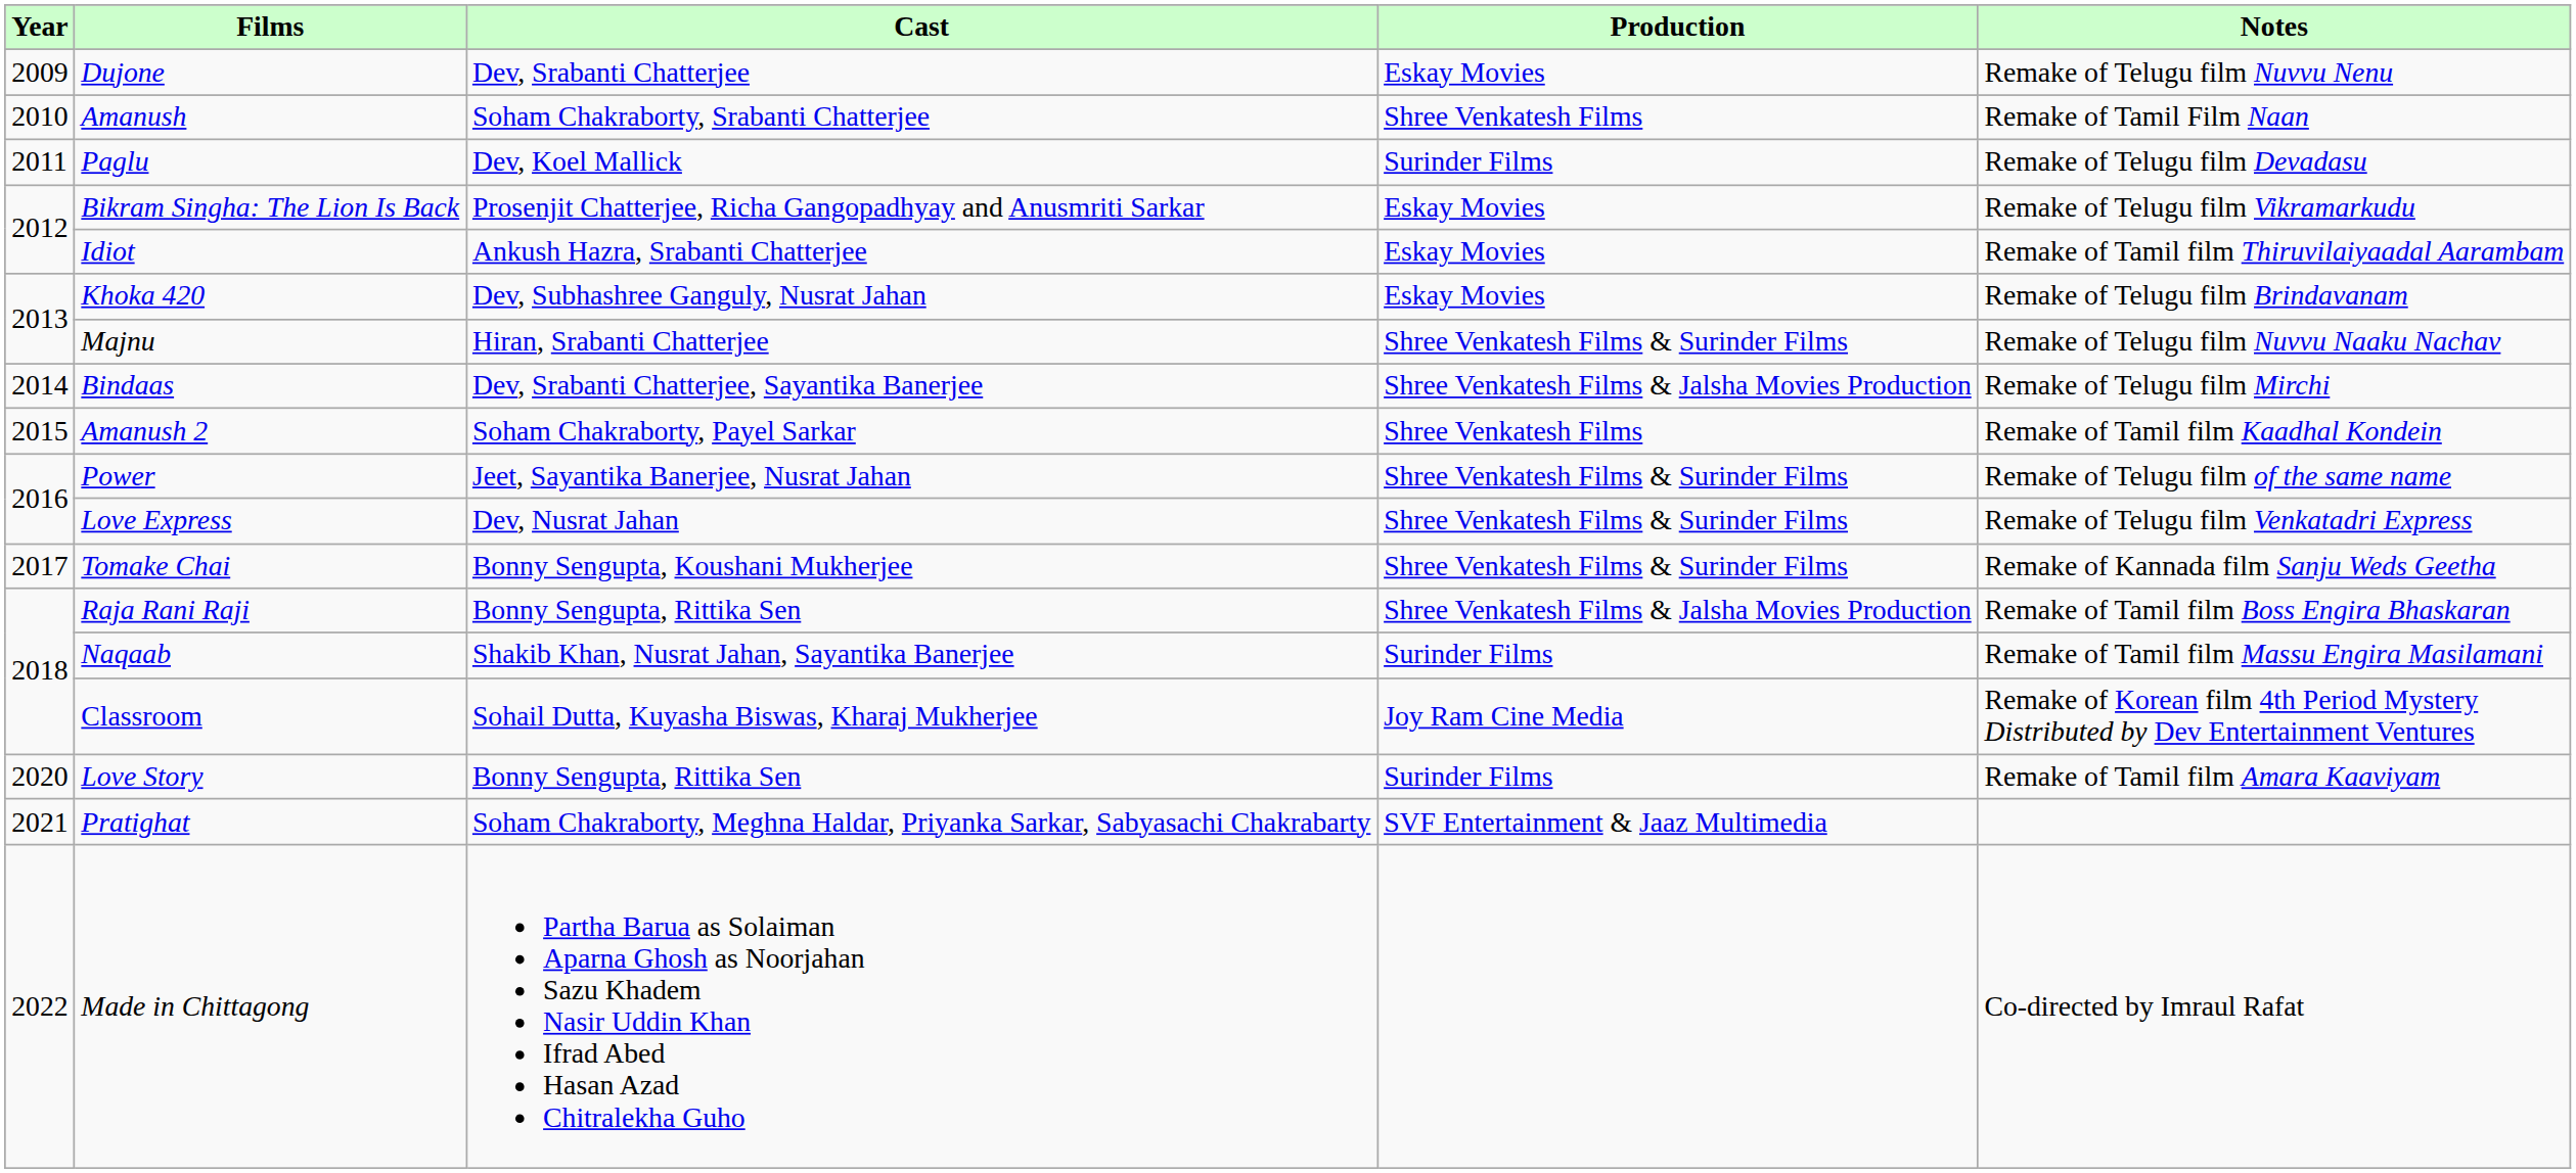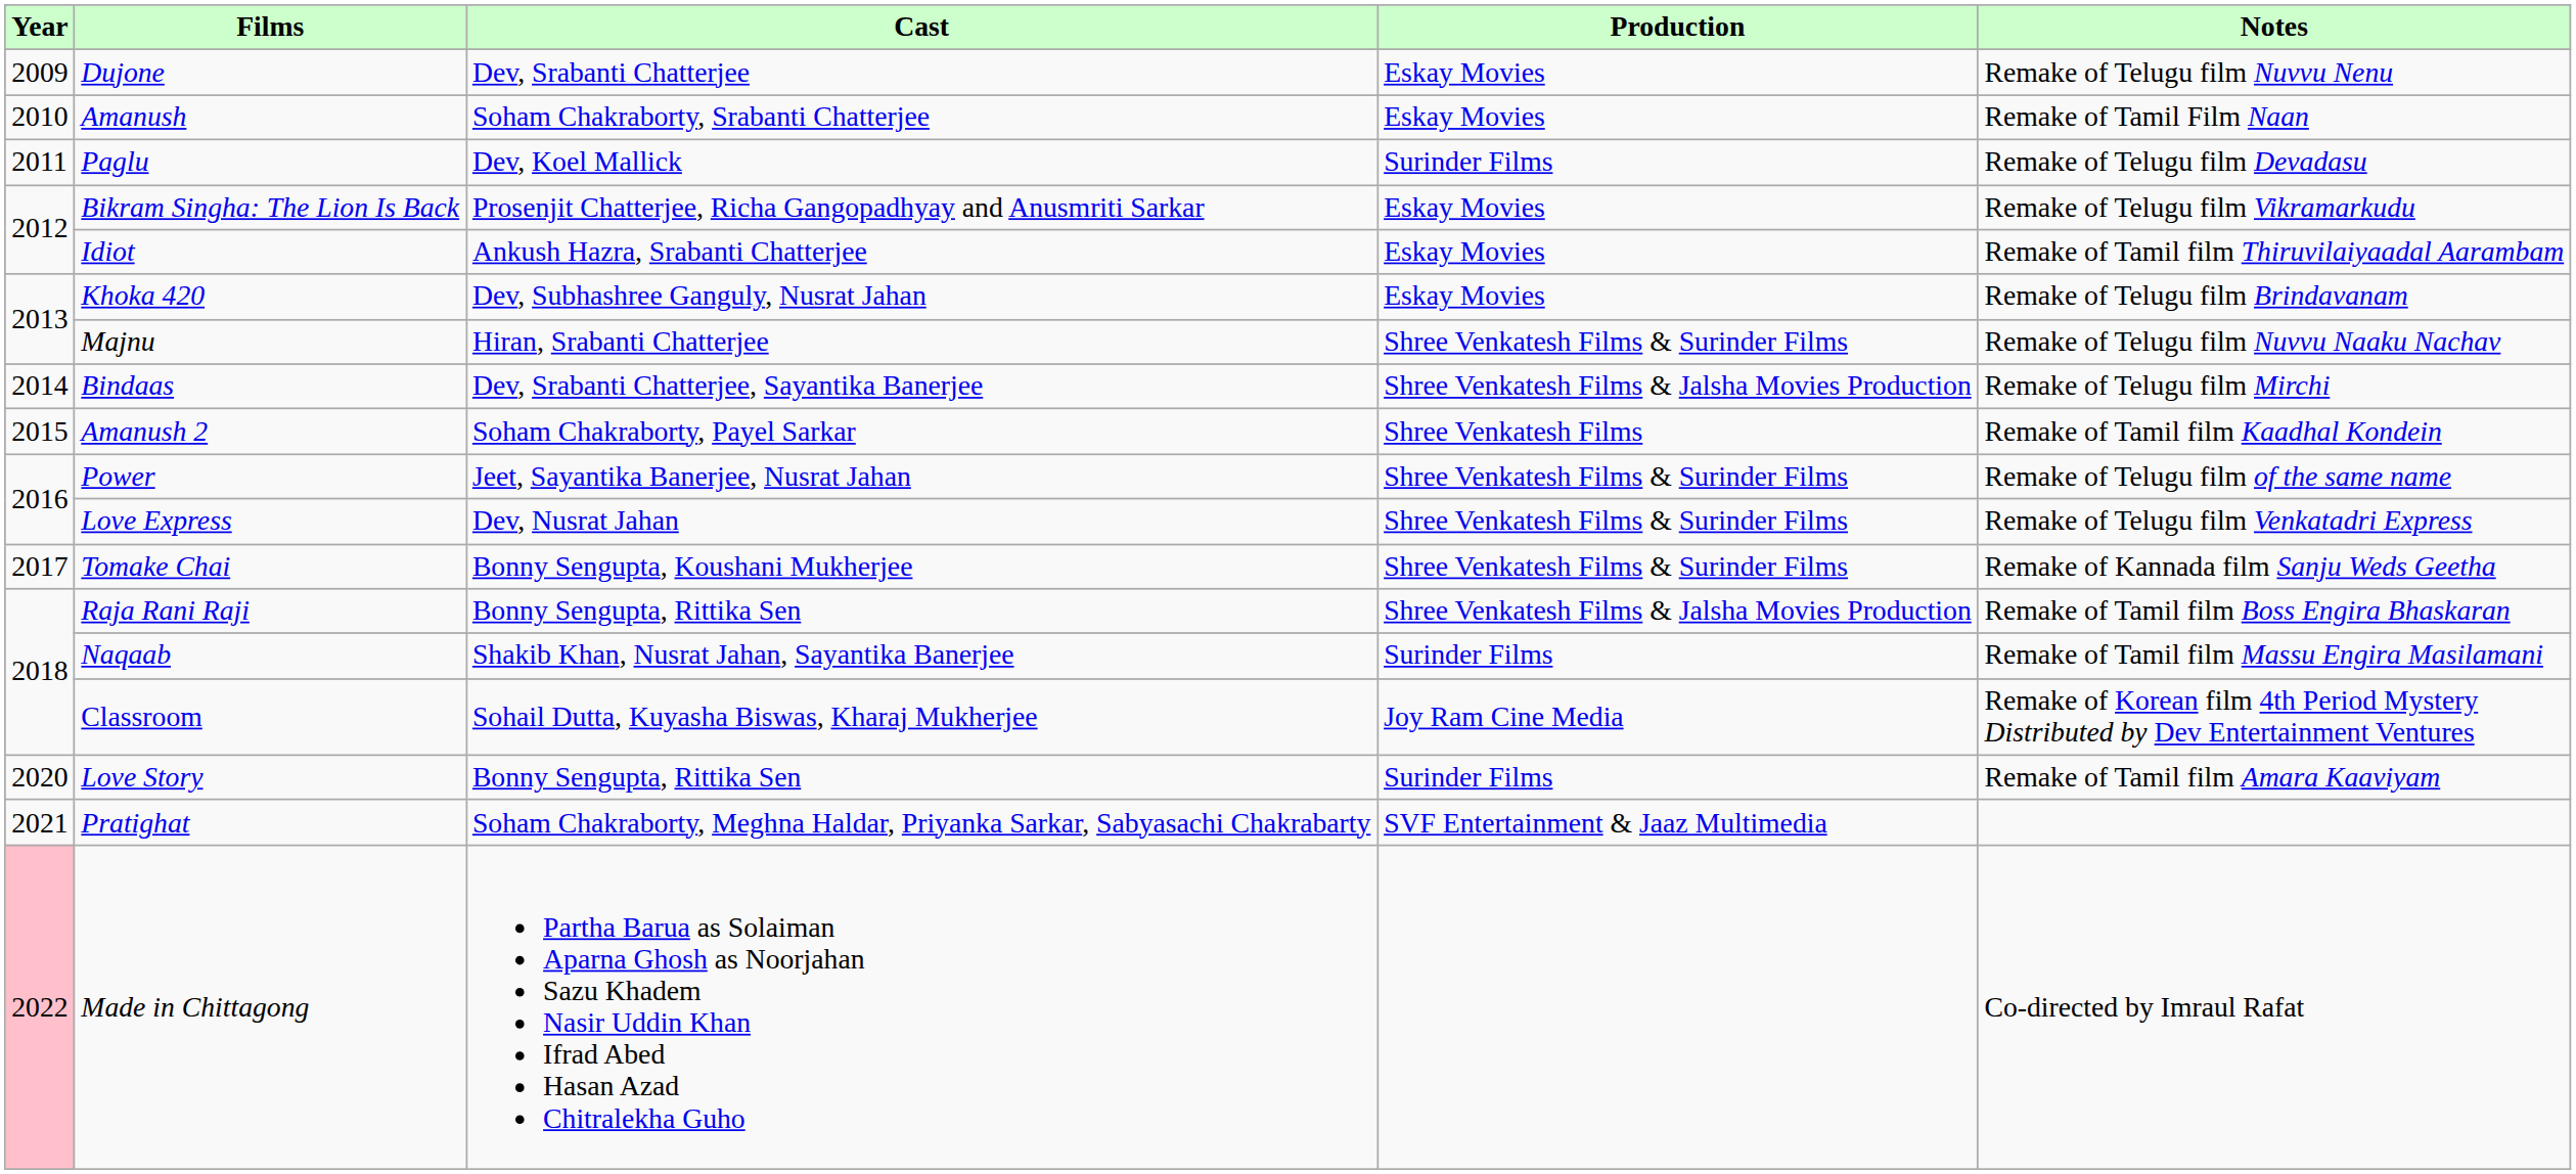Amanush | Production: Shree Venkatesh Films -> Eskay Movies
Made in Chittagong | Year: no background -> pink background
